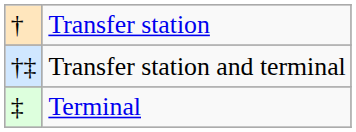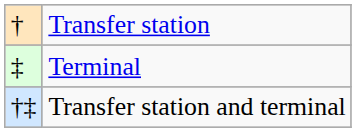rows swapped: Terminal <-> Transfer station and terminal
